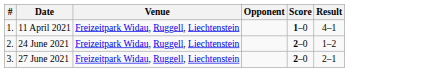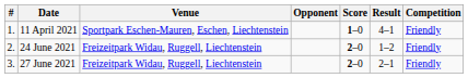+ column: Competition | Friendly | Friendly | Friendly
11 April 2021 | Venue: Freizeitpark Widau, Ruggell, Liechtenstein -> Sportpark Eschen-Mauren, Eschen, Liechtenstein
